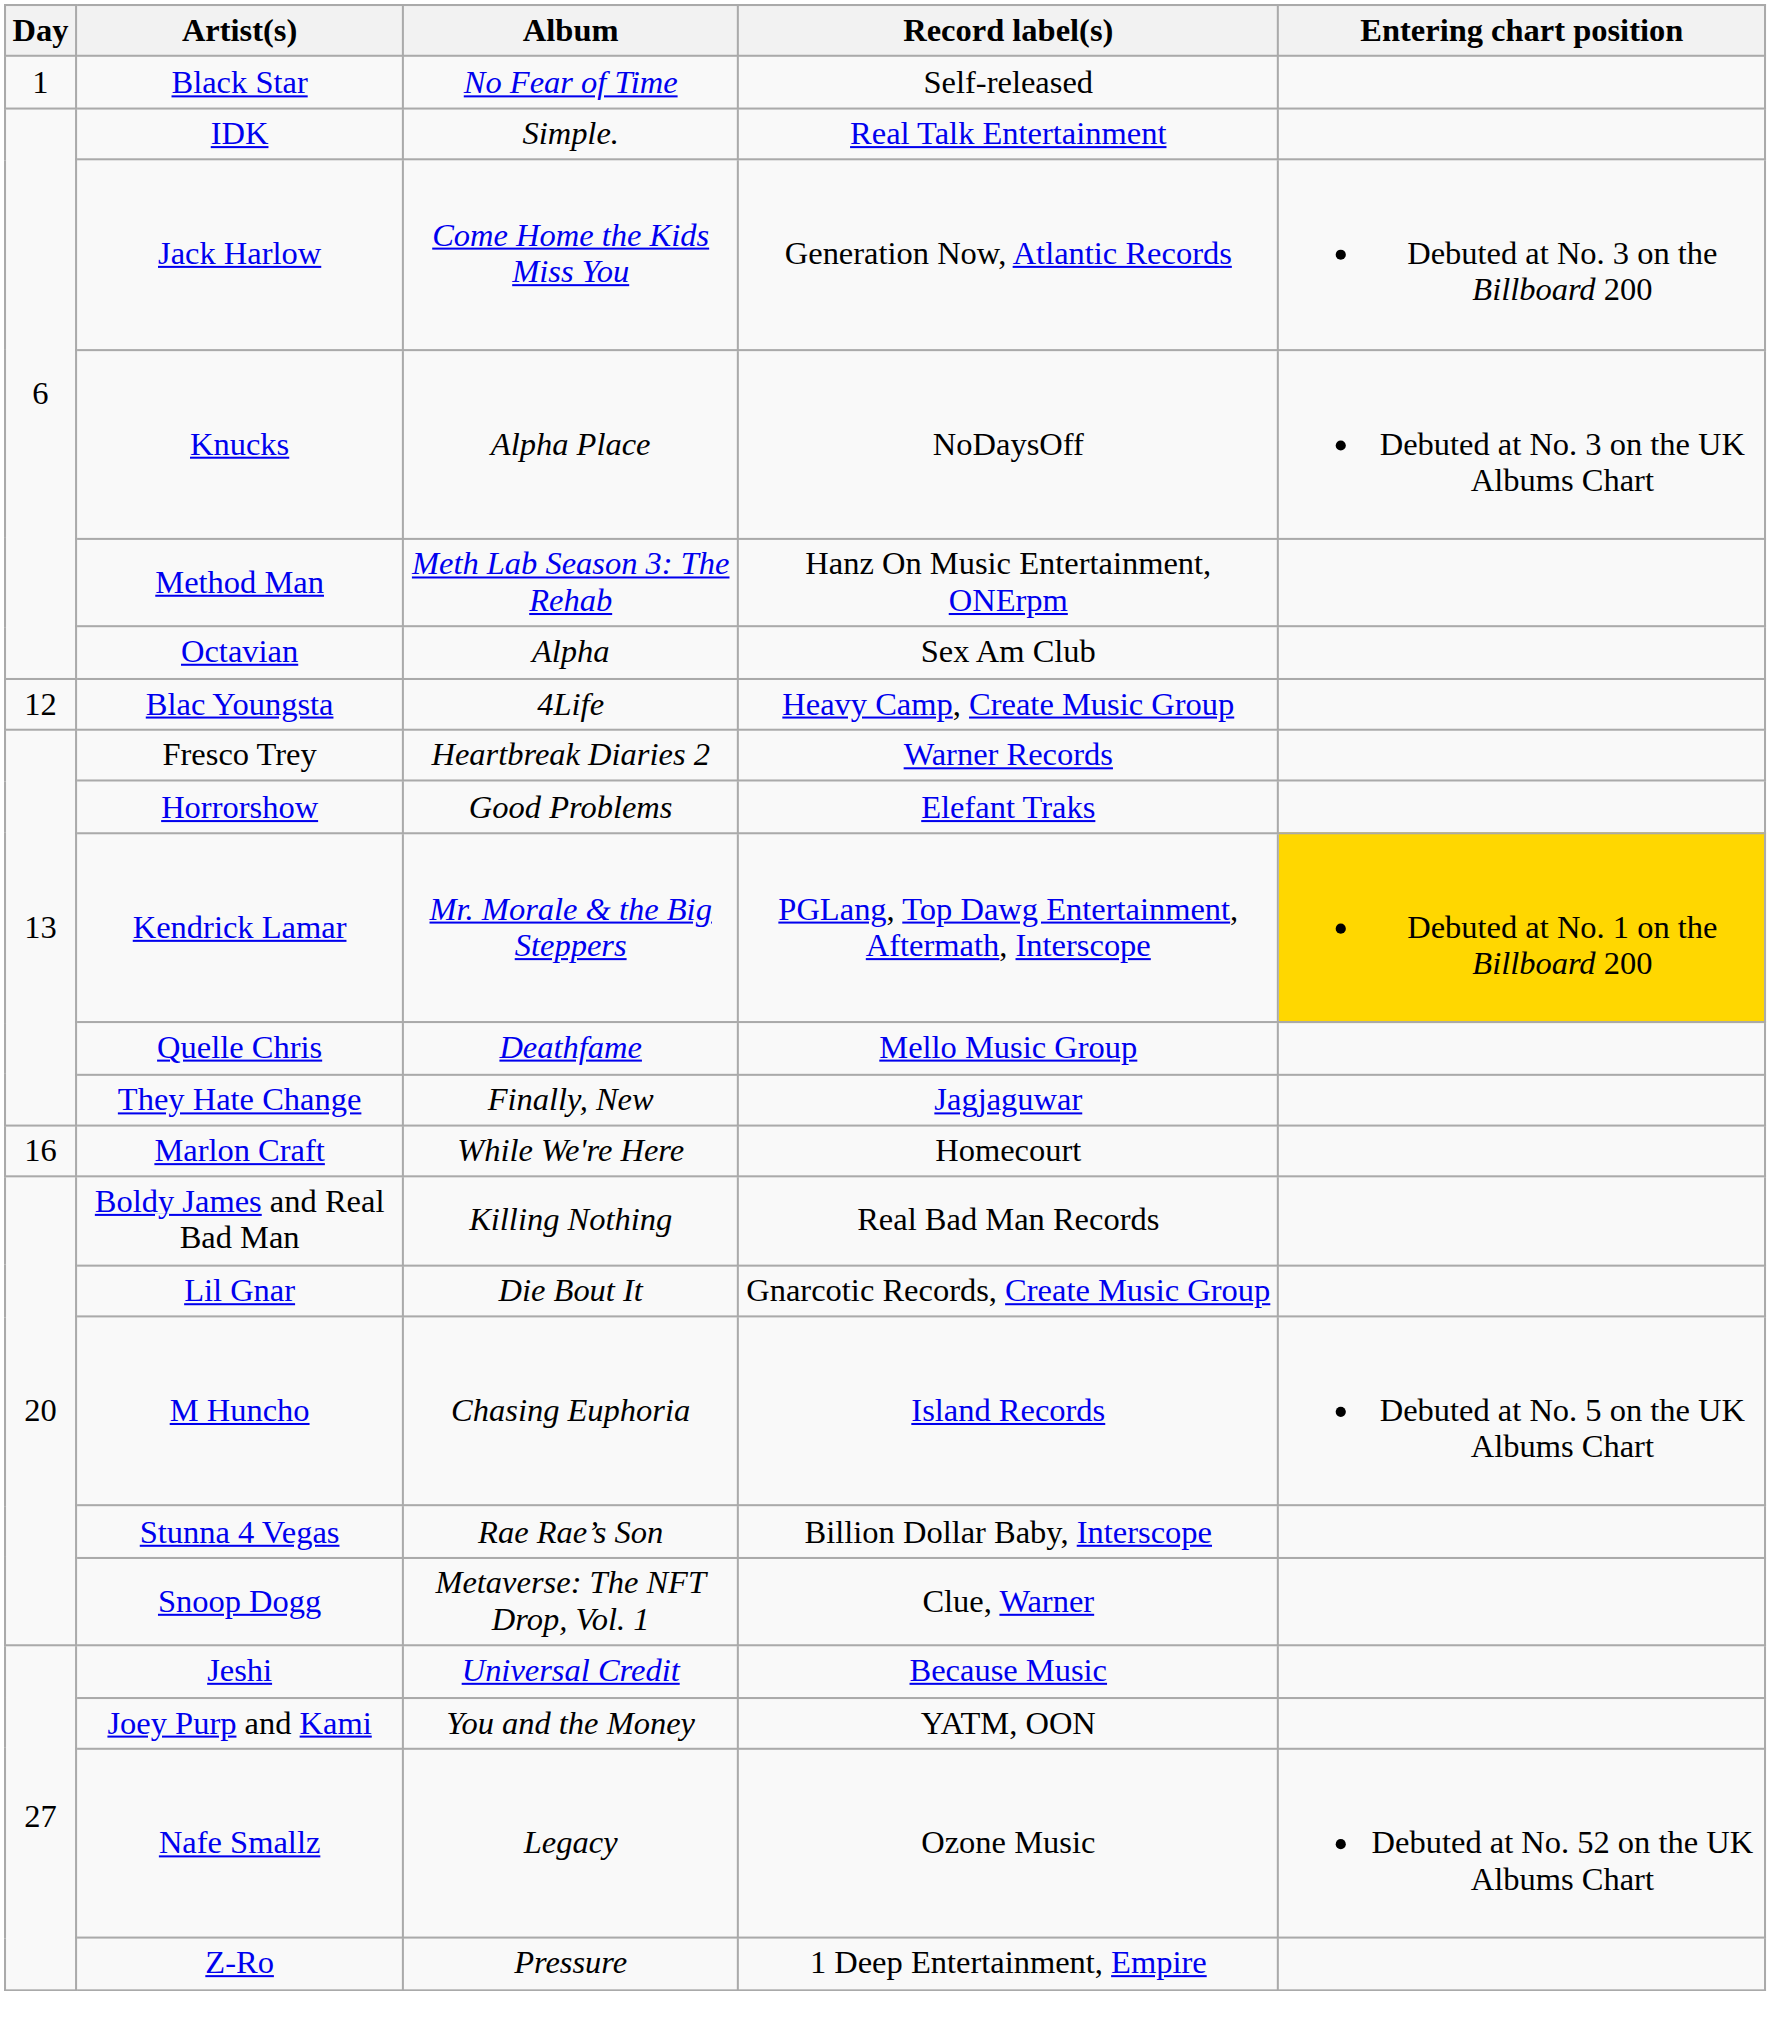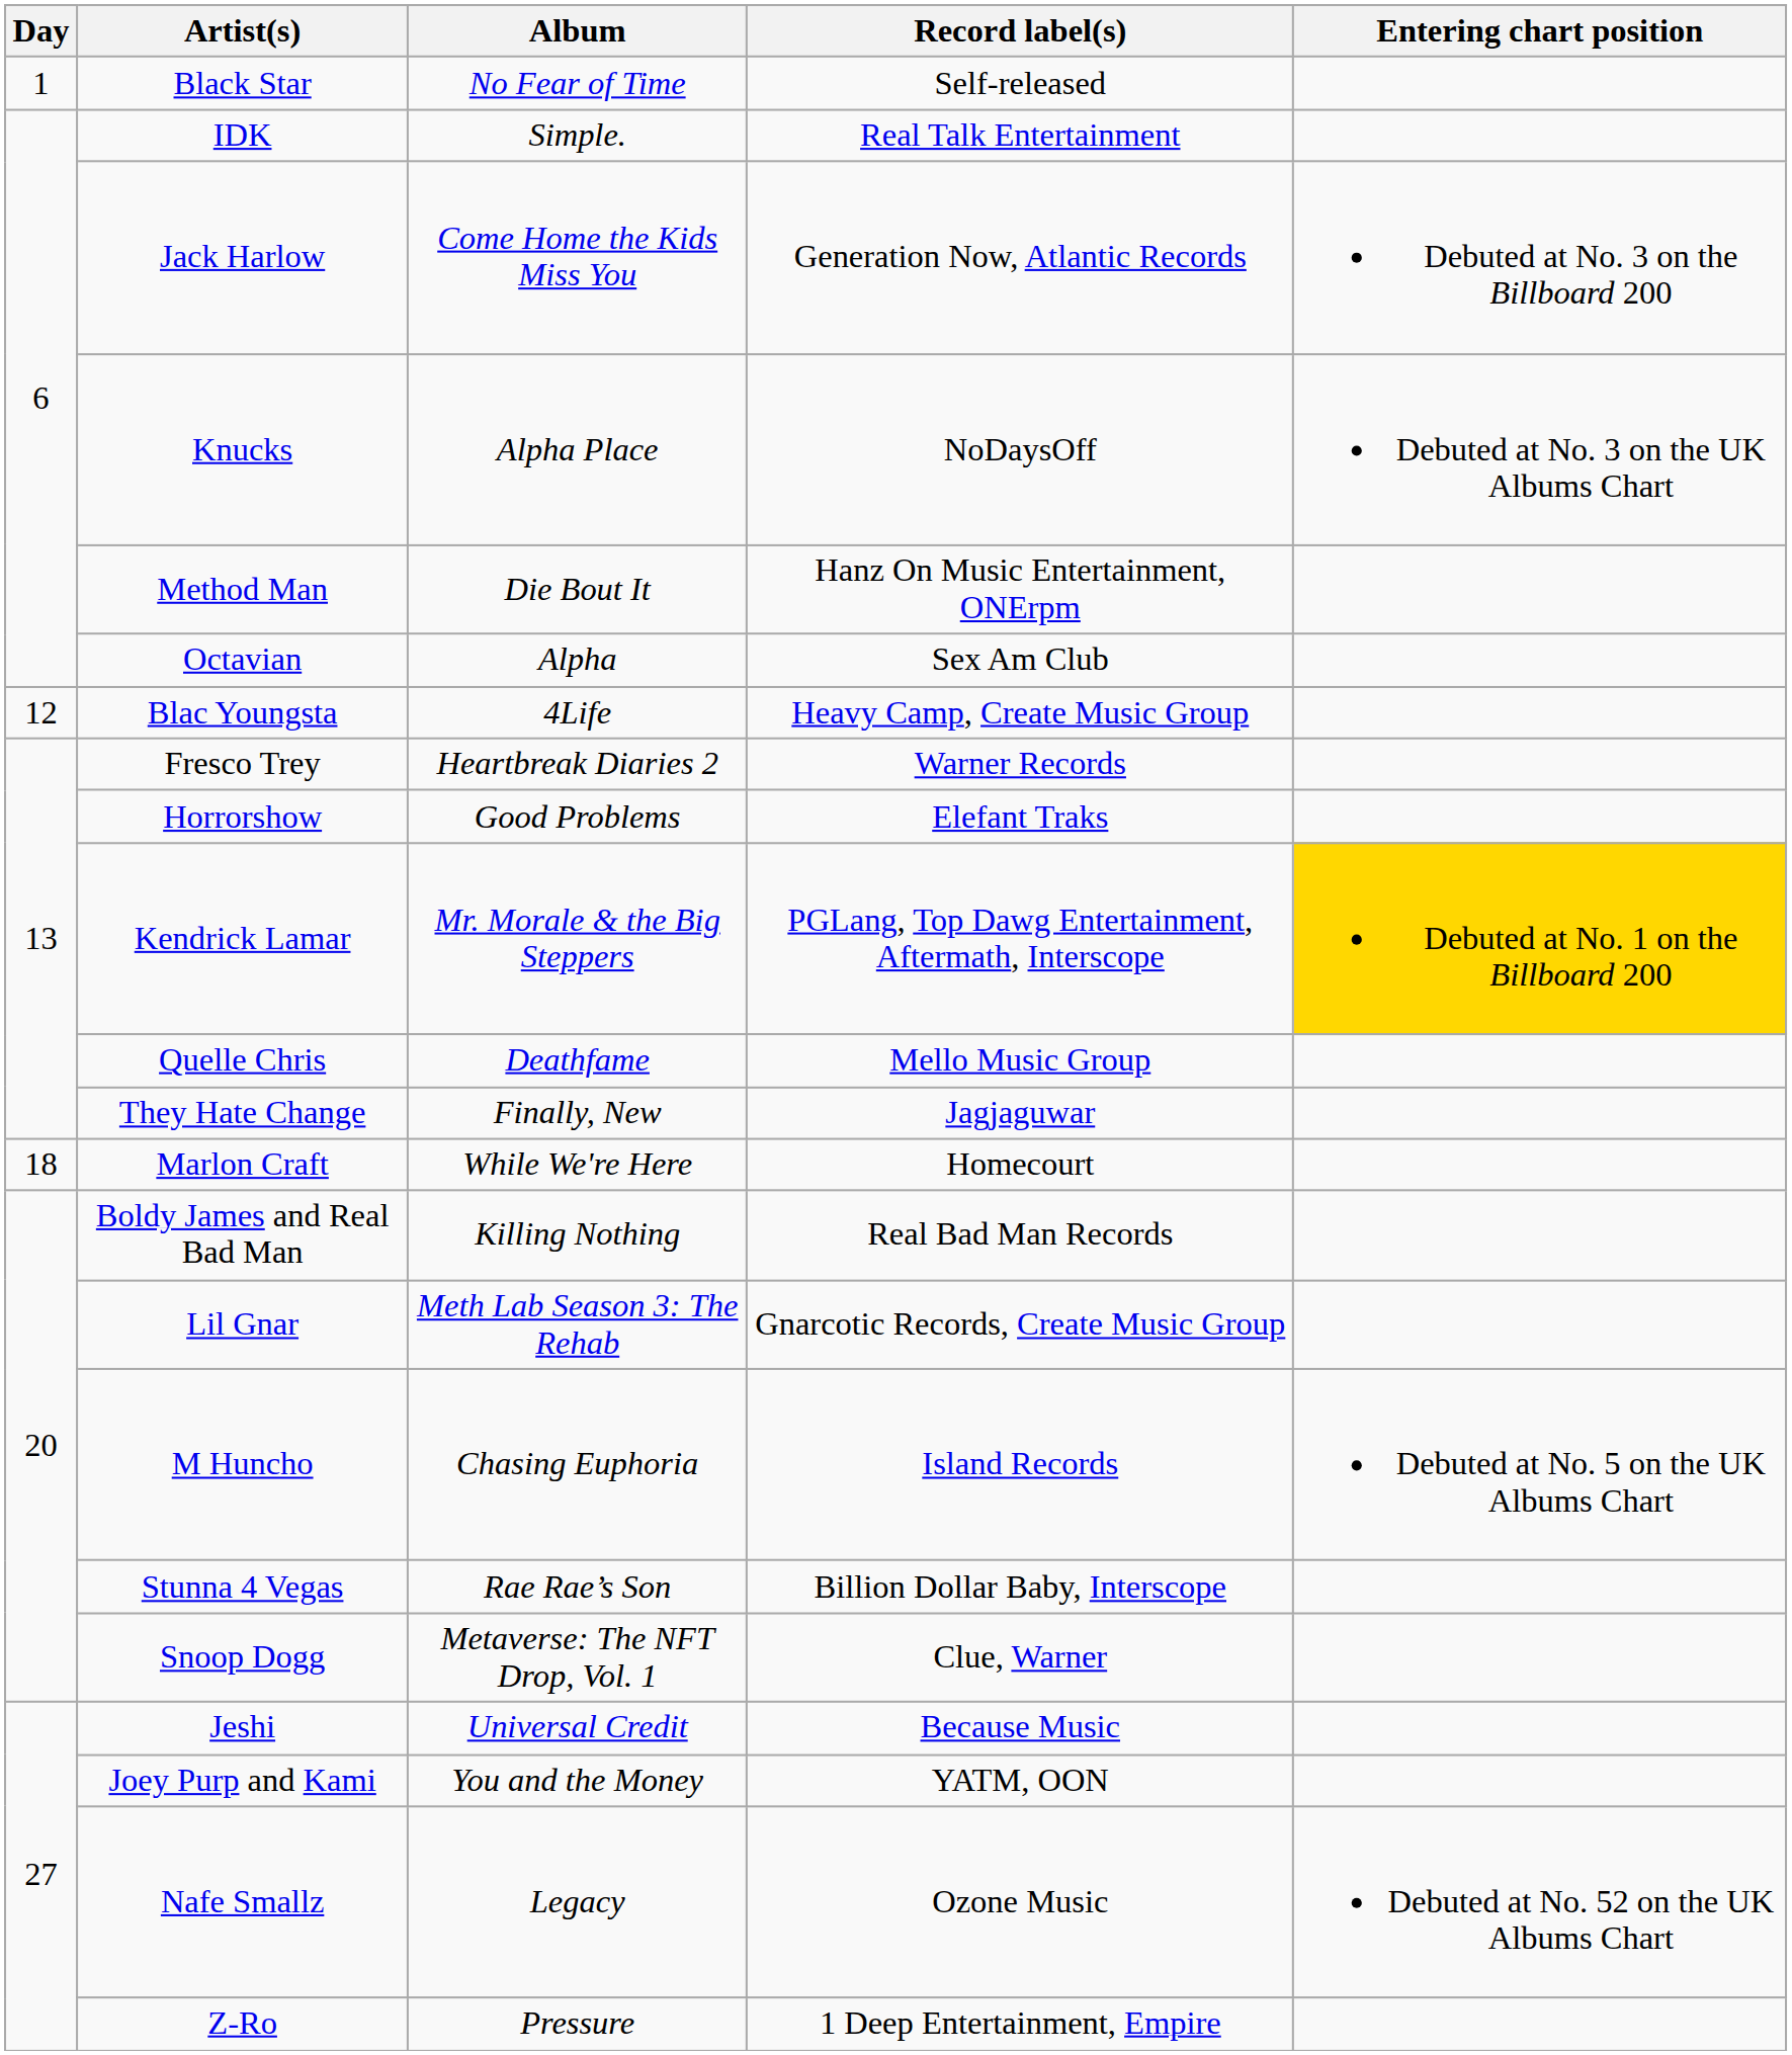Method Man | Album: Meth Lab Season 3: The Rehab -> Die Bout It
Marlon Craft | Day: 16 -> 18
Lil Gnar | Album: Die Bout It -> Meth Lab Season 3: The Rehab
